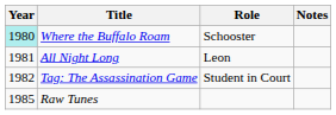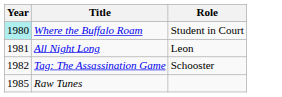- column: Notes
Where the Buffalo Roam | Role: Schooster -> Student in Court
Tag: The Assassination Game | Role: Student in Court -> Schooster
